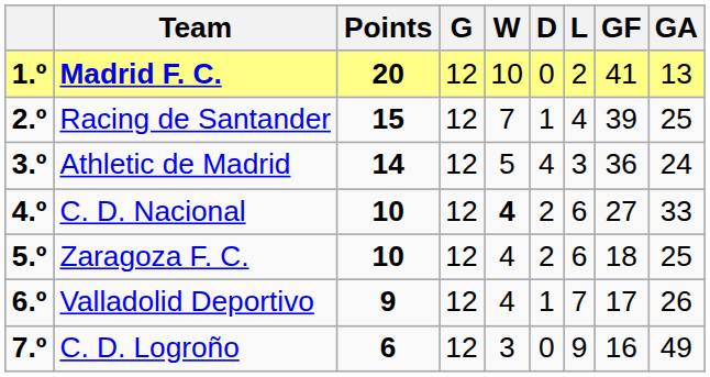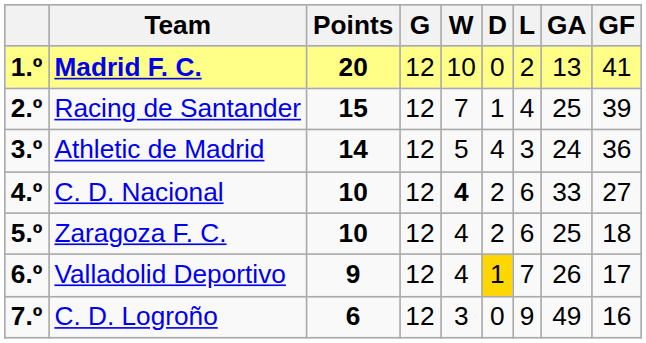columns swapped: GF <-> GA
Valladolid Deportivo | D: no background -> gold background
